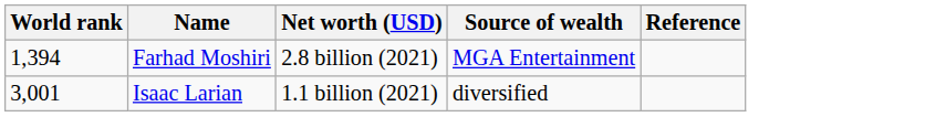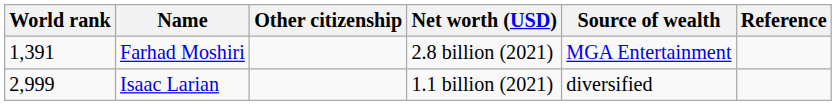+ column: Other citizenship
Farhad Moshiri | World rank: 1,394 -> 1,391
Isaac Larian | World rank: 3,001 -> 2,999
